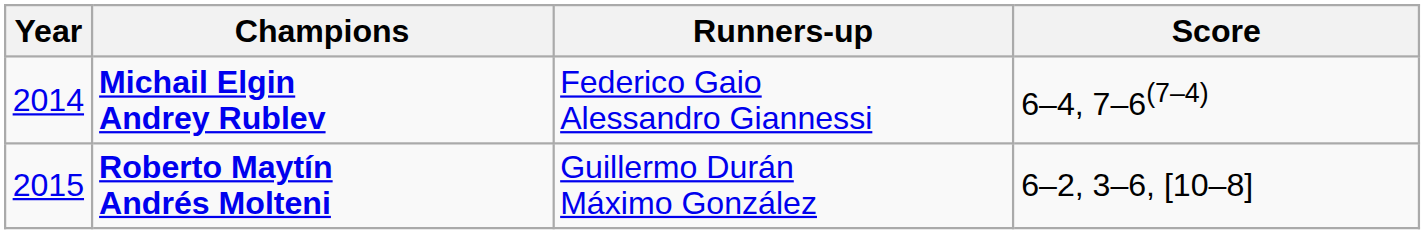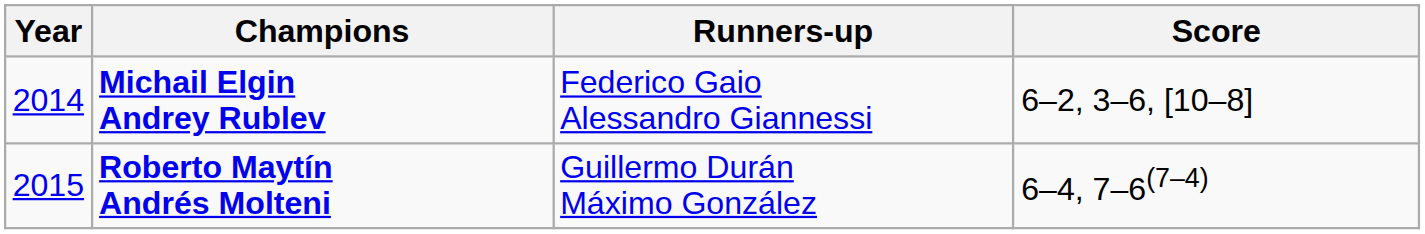Michail Elgin Andrey Rublev | Score: 6–4, 7–6(7–4) -> 6–2, 3–6, [10–8]
Roberto Maytín Andrés Molteni | Score: 6–2, 3–6, [10–8] -> 6–4, 7–6(7–4)
